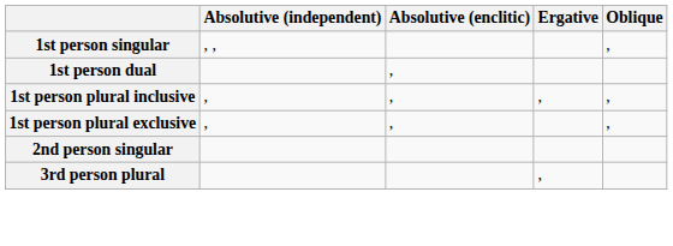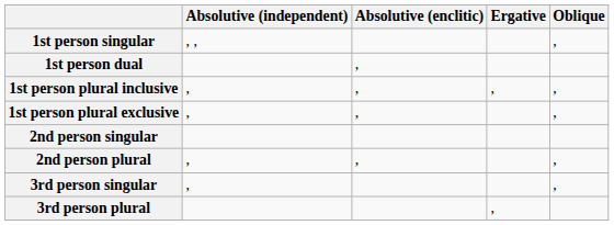+ row: 2nd person plural | , | , | ,
+ row: 3rd person singular | , | ,
